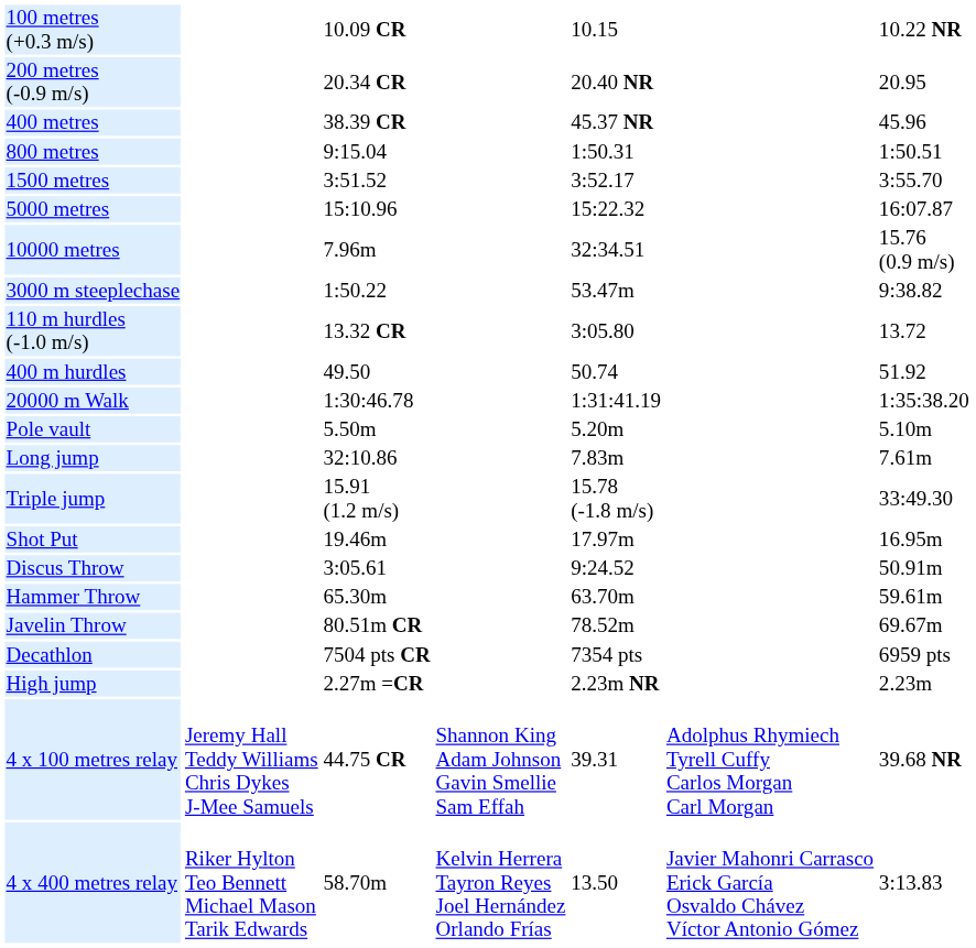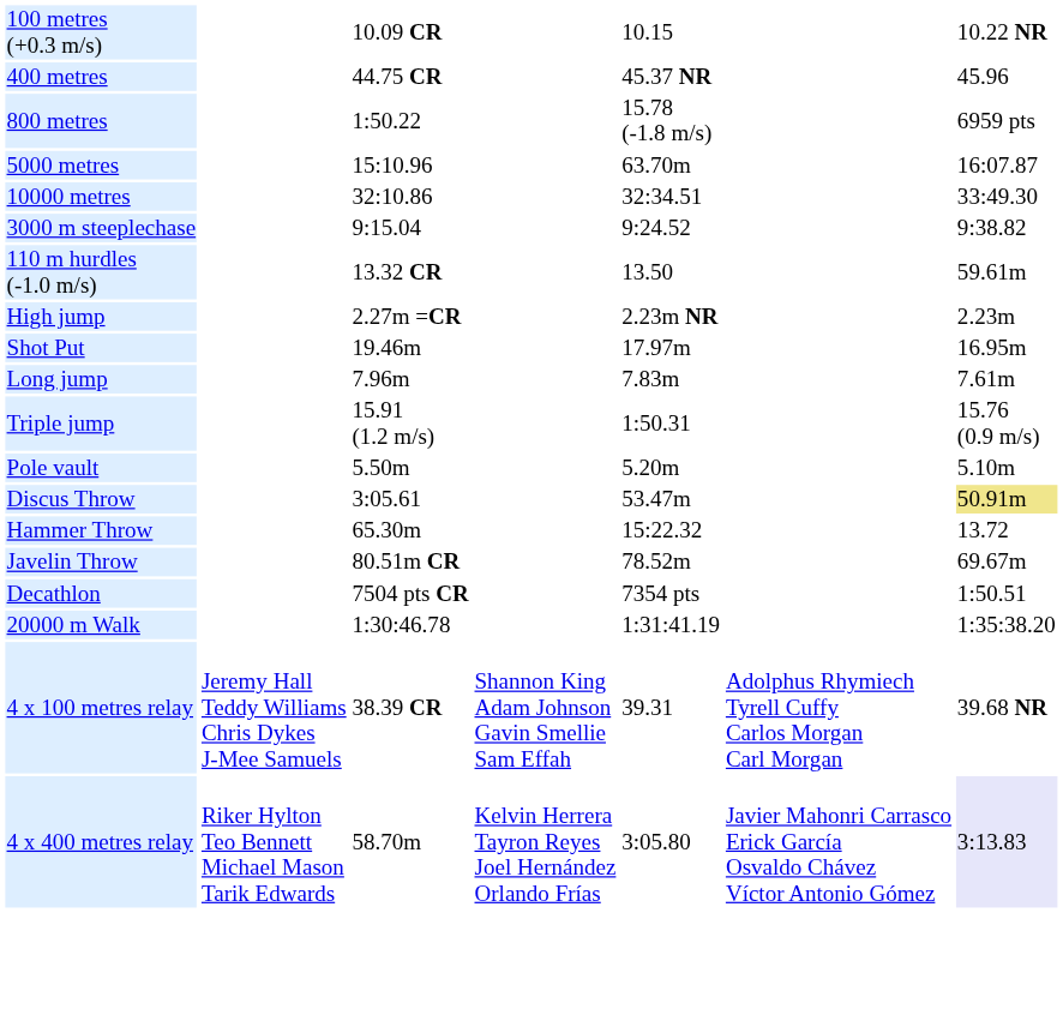- row: 200 metres (-0.9 m/s) | 20.34 CR | 20.40 NR | 20.95
400 metres | column 3: 38.39 CR -> 44.75 CR
800 metres | column 3: 9:15.04 -> 1:50.22
800 metres | column 5: 1:50.31 -> 15.78 (-1.8 m/s)
800 metres | column 7: 1:50.51 -> 6959 pts
- row: 1500 metres | 3:51.52 | 3:52.17 | 3:55.70
5000 metres | column 5: 15:22.32 -> 63.70m
10000 metres | column 3: 7.96m -> 32:10.86
10000 metres | column 7: 15.76 (0.9 m/s) -> 33:49.30
3000 m steeplechase | column 3: 1:50.22 -> 9:15.04
3000 m steeplechase | column 5: 53.47m -> 9:24.52
110 m hurdles (-1.0 m/s) | column 5: 3:05.80 -> 13.50
110 m hurdles (-1.0 m/s) | column 7: 13.72 -> 59.61m
- row: 400 m hurdles | 49.50 | 50.74 | 51.92
rows swapped: High jump <-> 20000 m Walk
rows swapped: Pole vault <-> Shot Put
Long jump | column 3: 32:10.86 -> 7.96m
Triple jump | column 5: 15.78 (-1.8 m/s) -> 1:50.31
Triple jump | column 7: 33:49.30 -> 15.76 (0.9 m/s)
Discus Throw | column 5: 9:24.52 -> 53.47m
Discus Throw | column 7: no background -> khaki background
Hammer Throw | column 5: 63.70m -> 15:22.32
Hammer Throw | column 7: 59.61m -> 13.72
Decathlon | column 7: 6959 pts -> 1:50.51
4 x 100 metres relay | column 3: 44.75 CR -> 38.39 CR
4 x 400 metres relay | column 5: 13.50 -> 3:05.80
4 x 400 metres relay | column 7: no background -> lavender background
